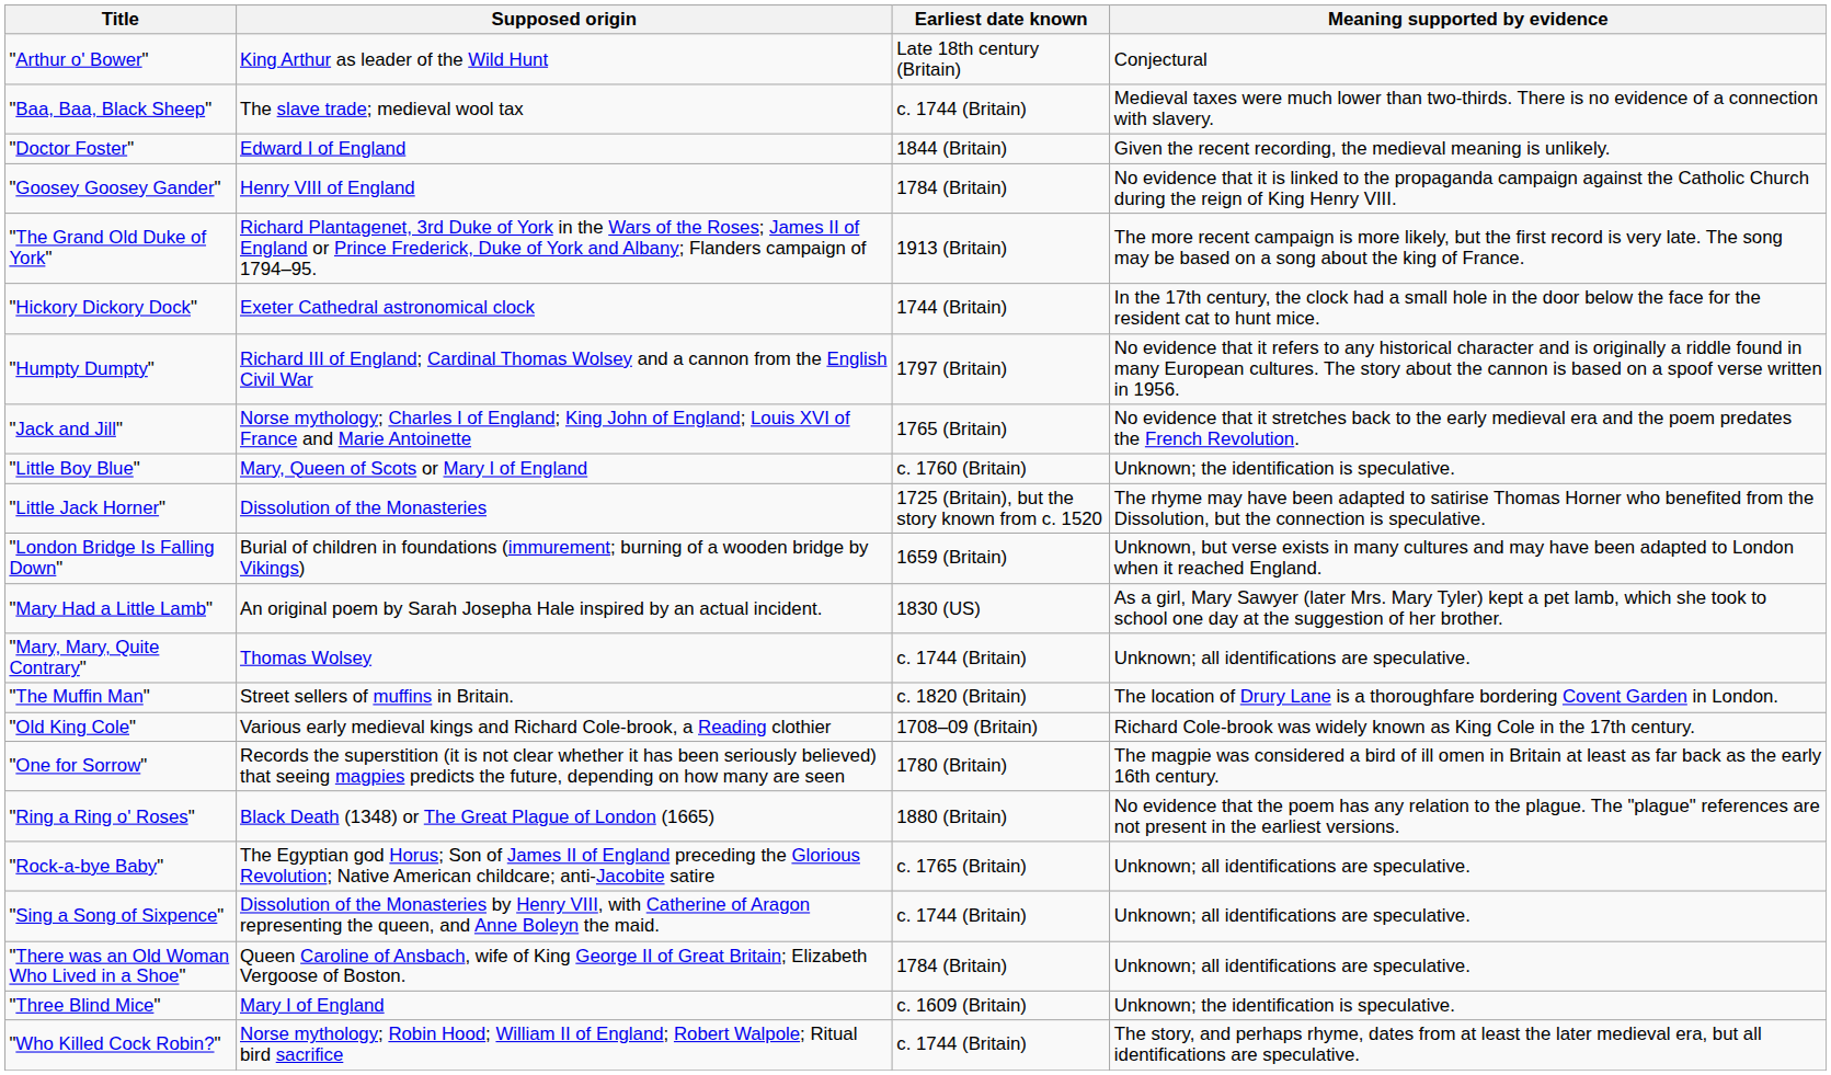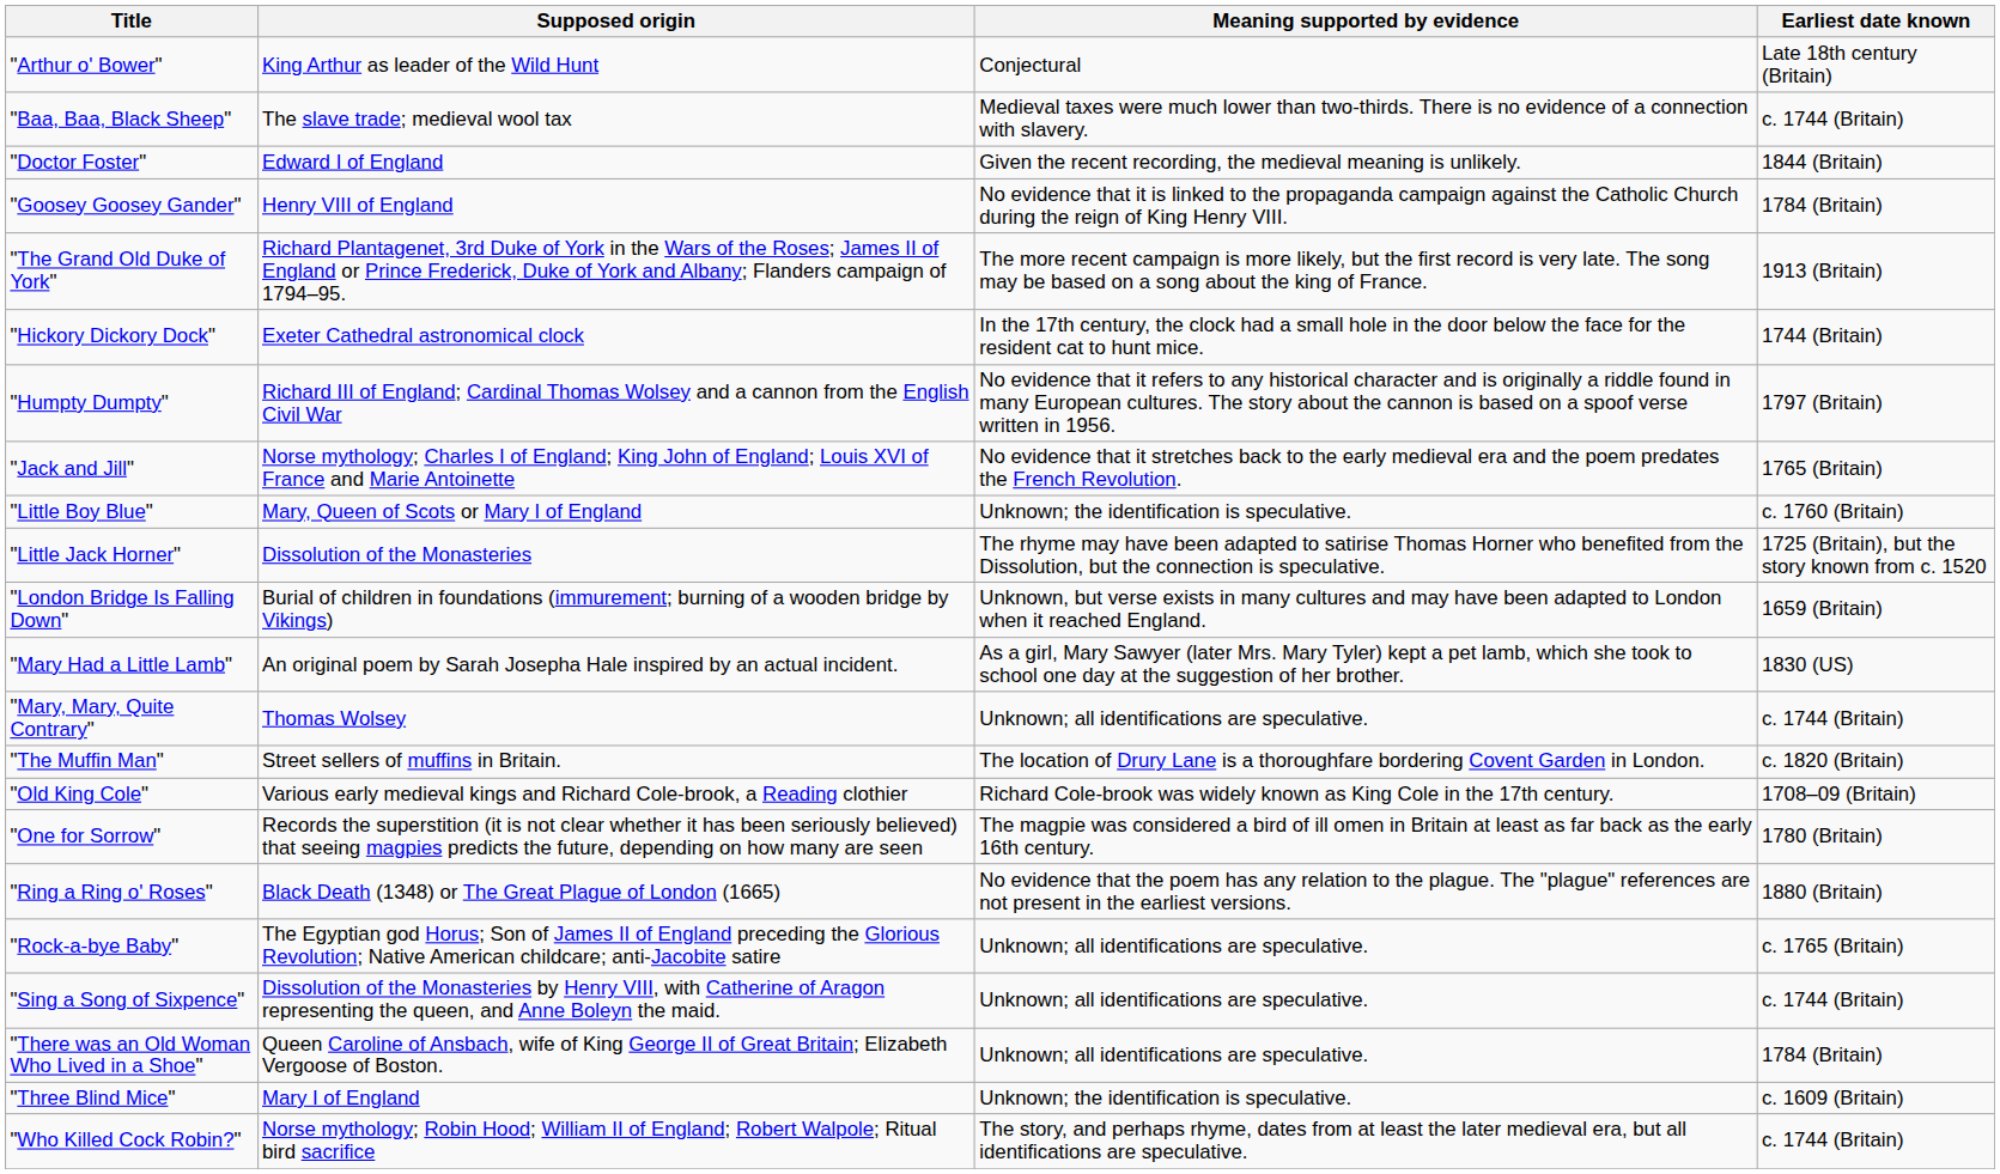columns swapped: Earliest date known <-> Meaning supported by evidence
